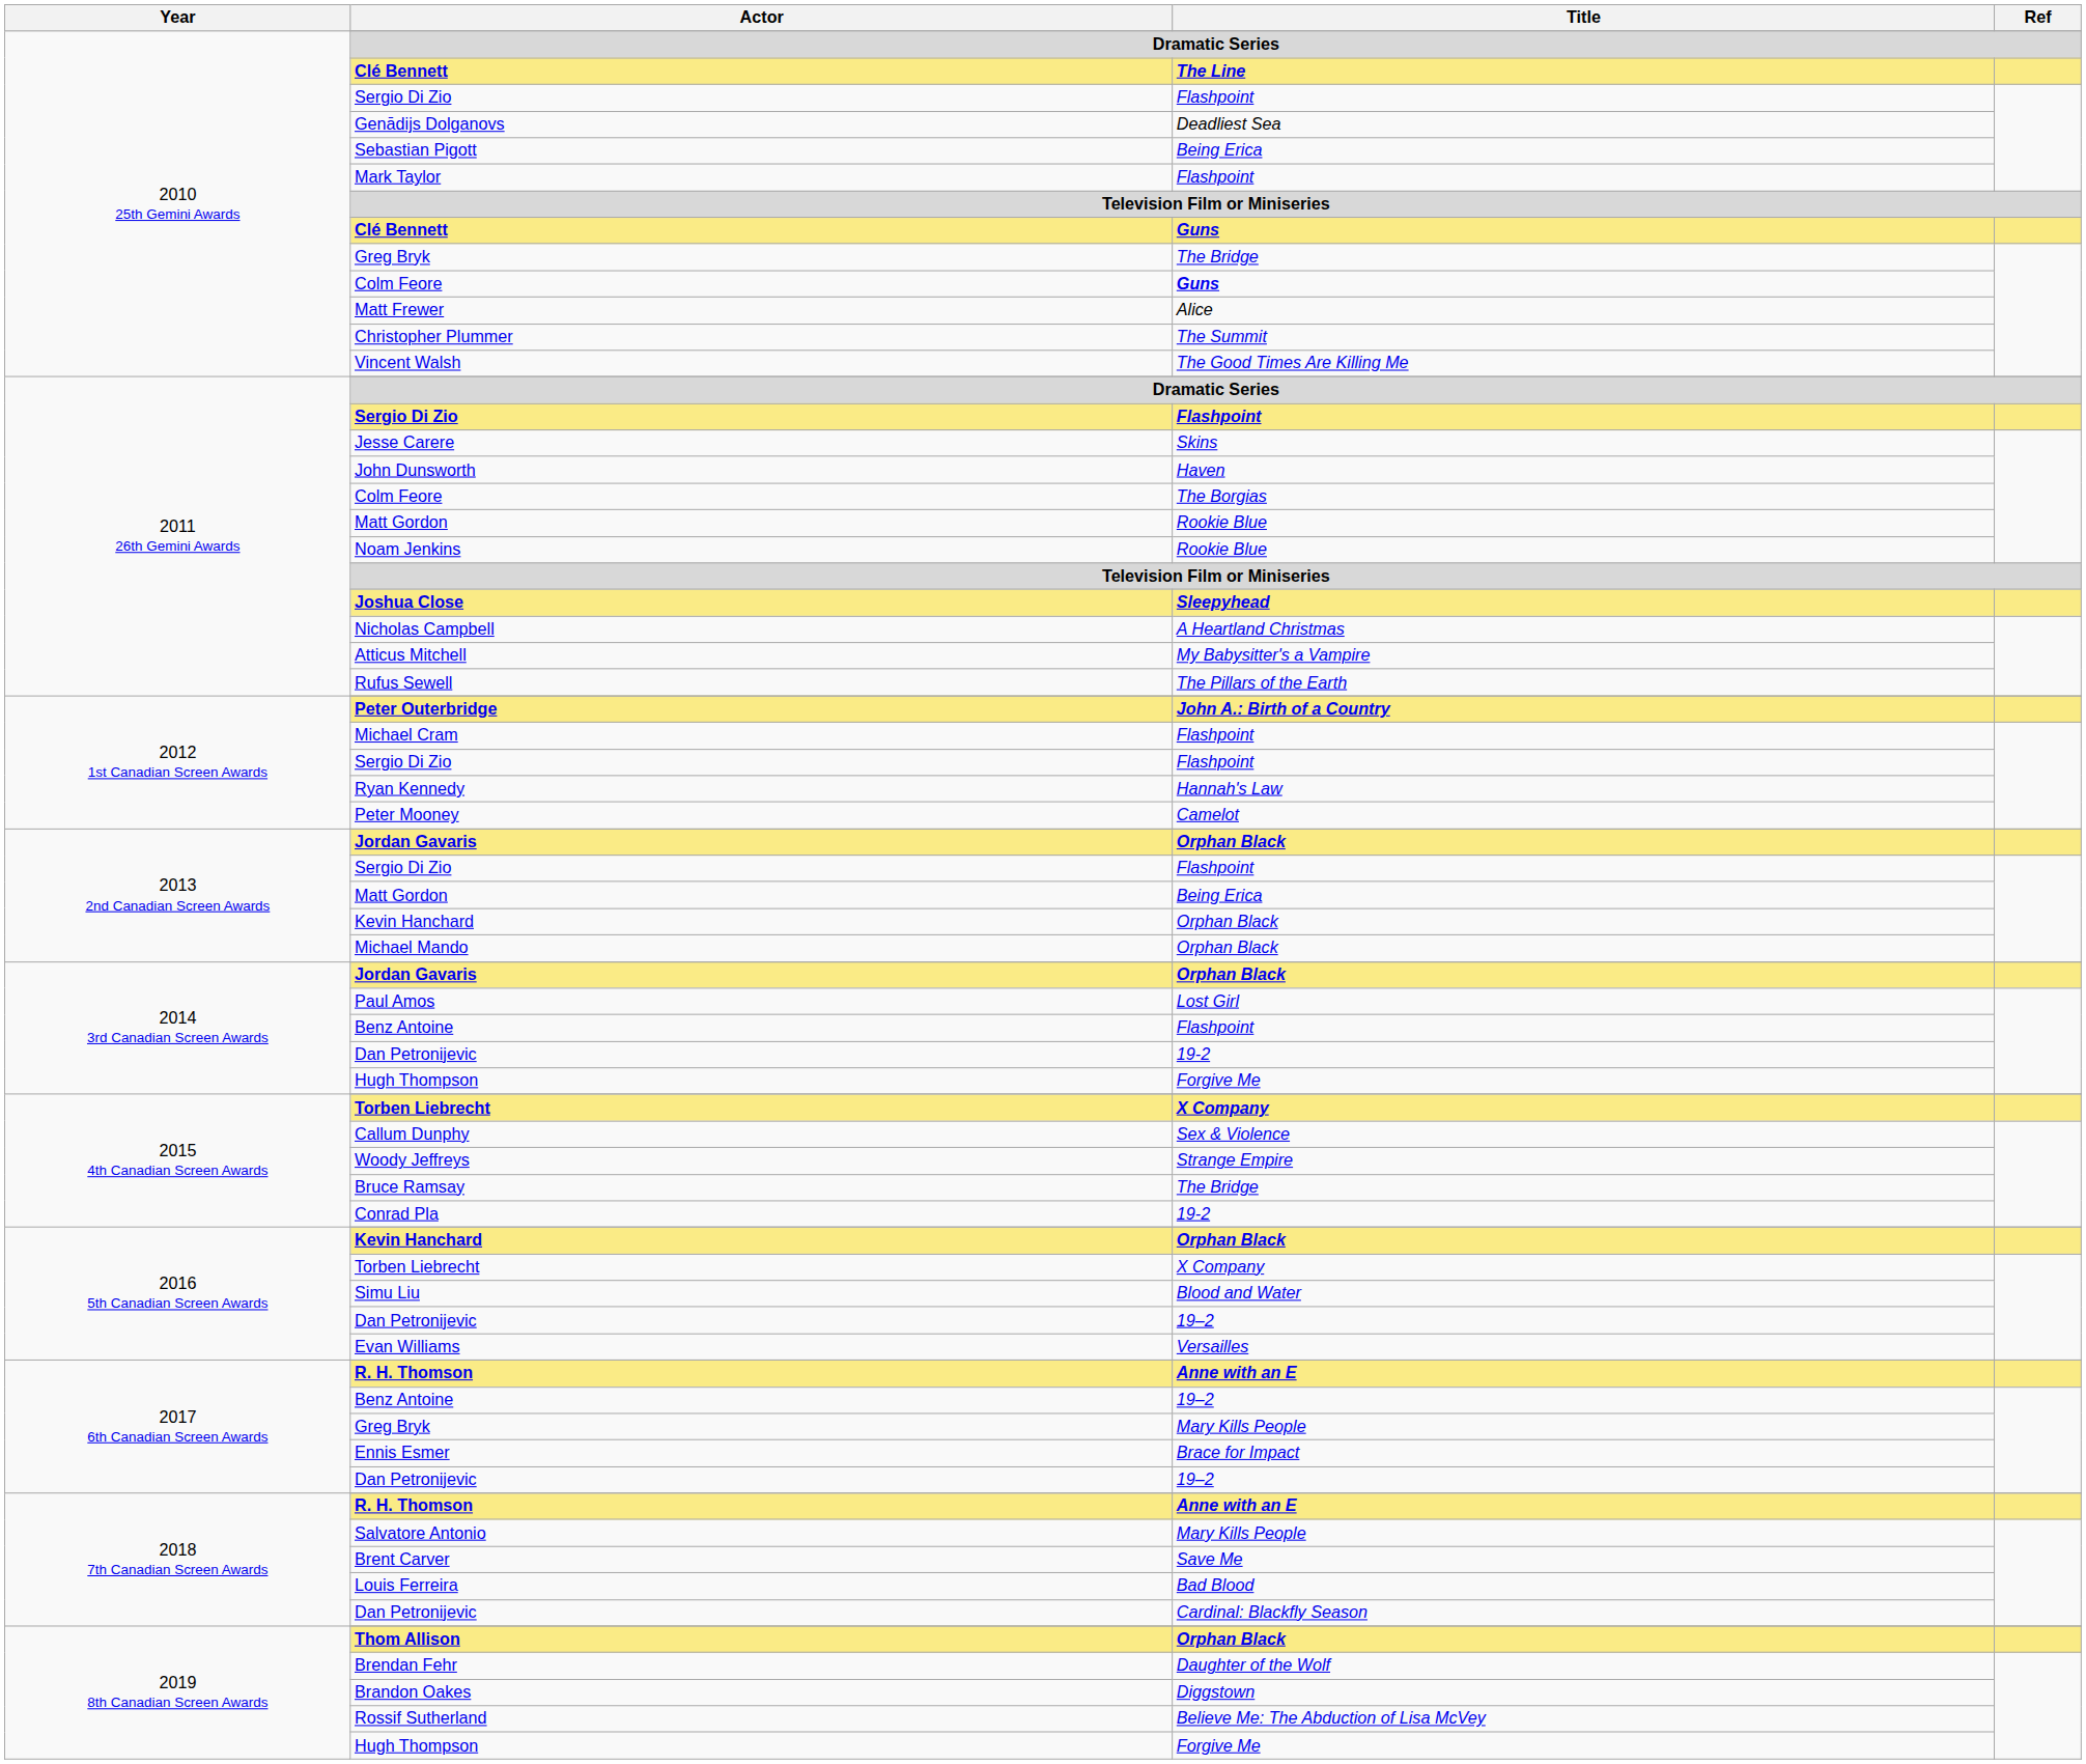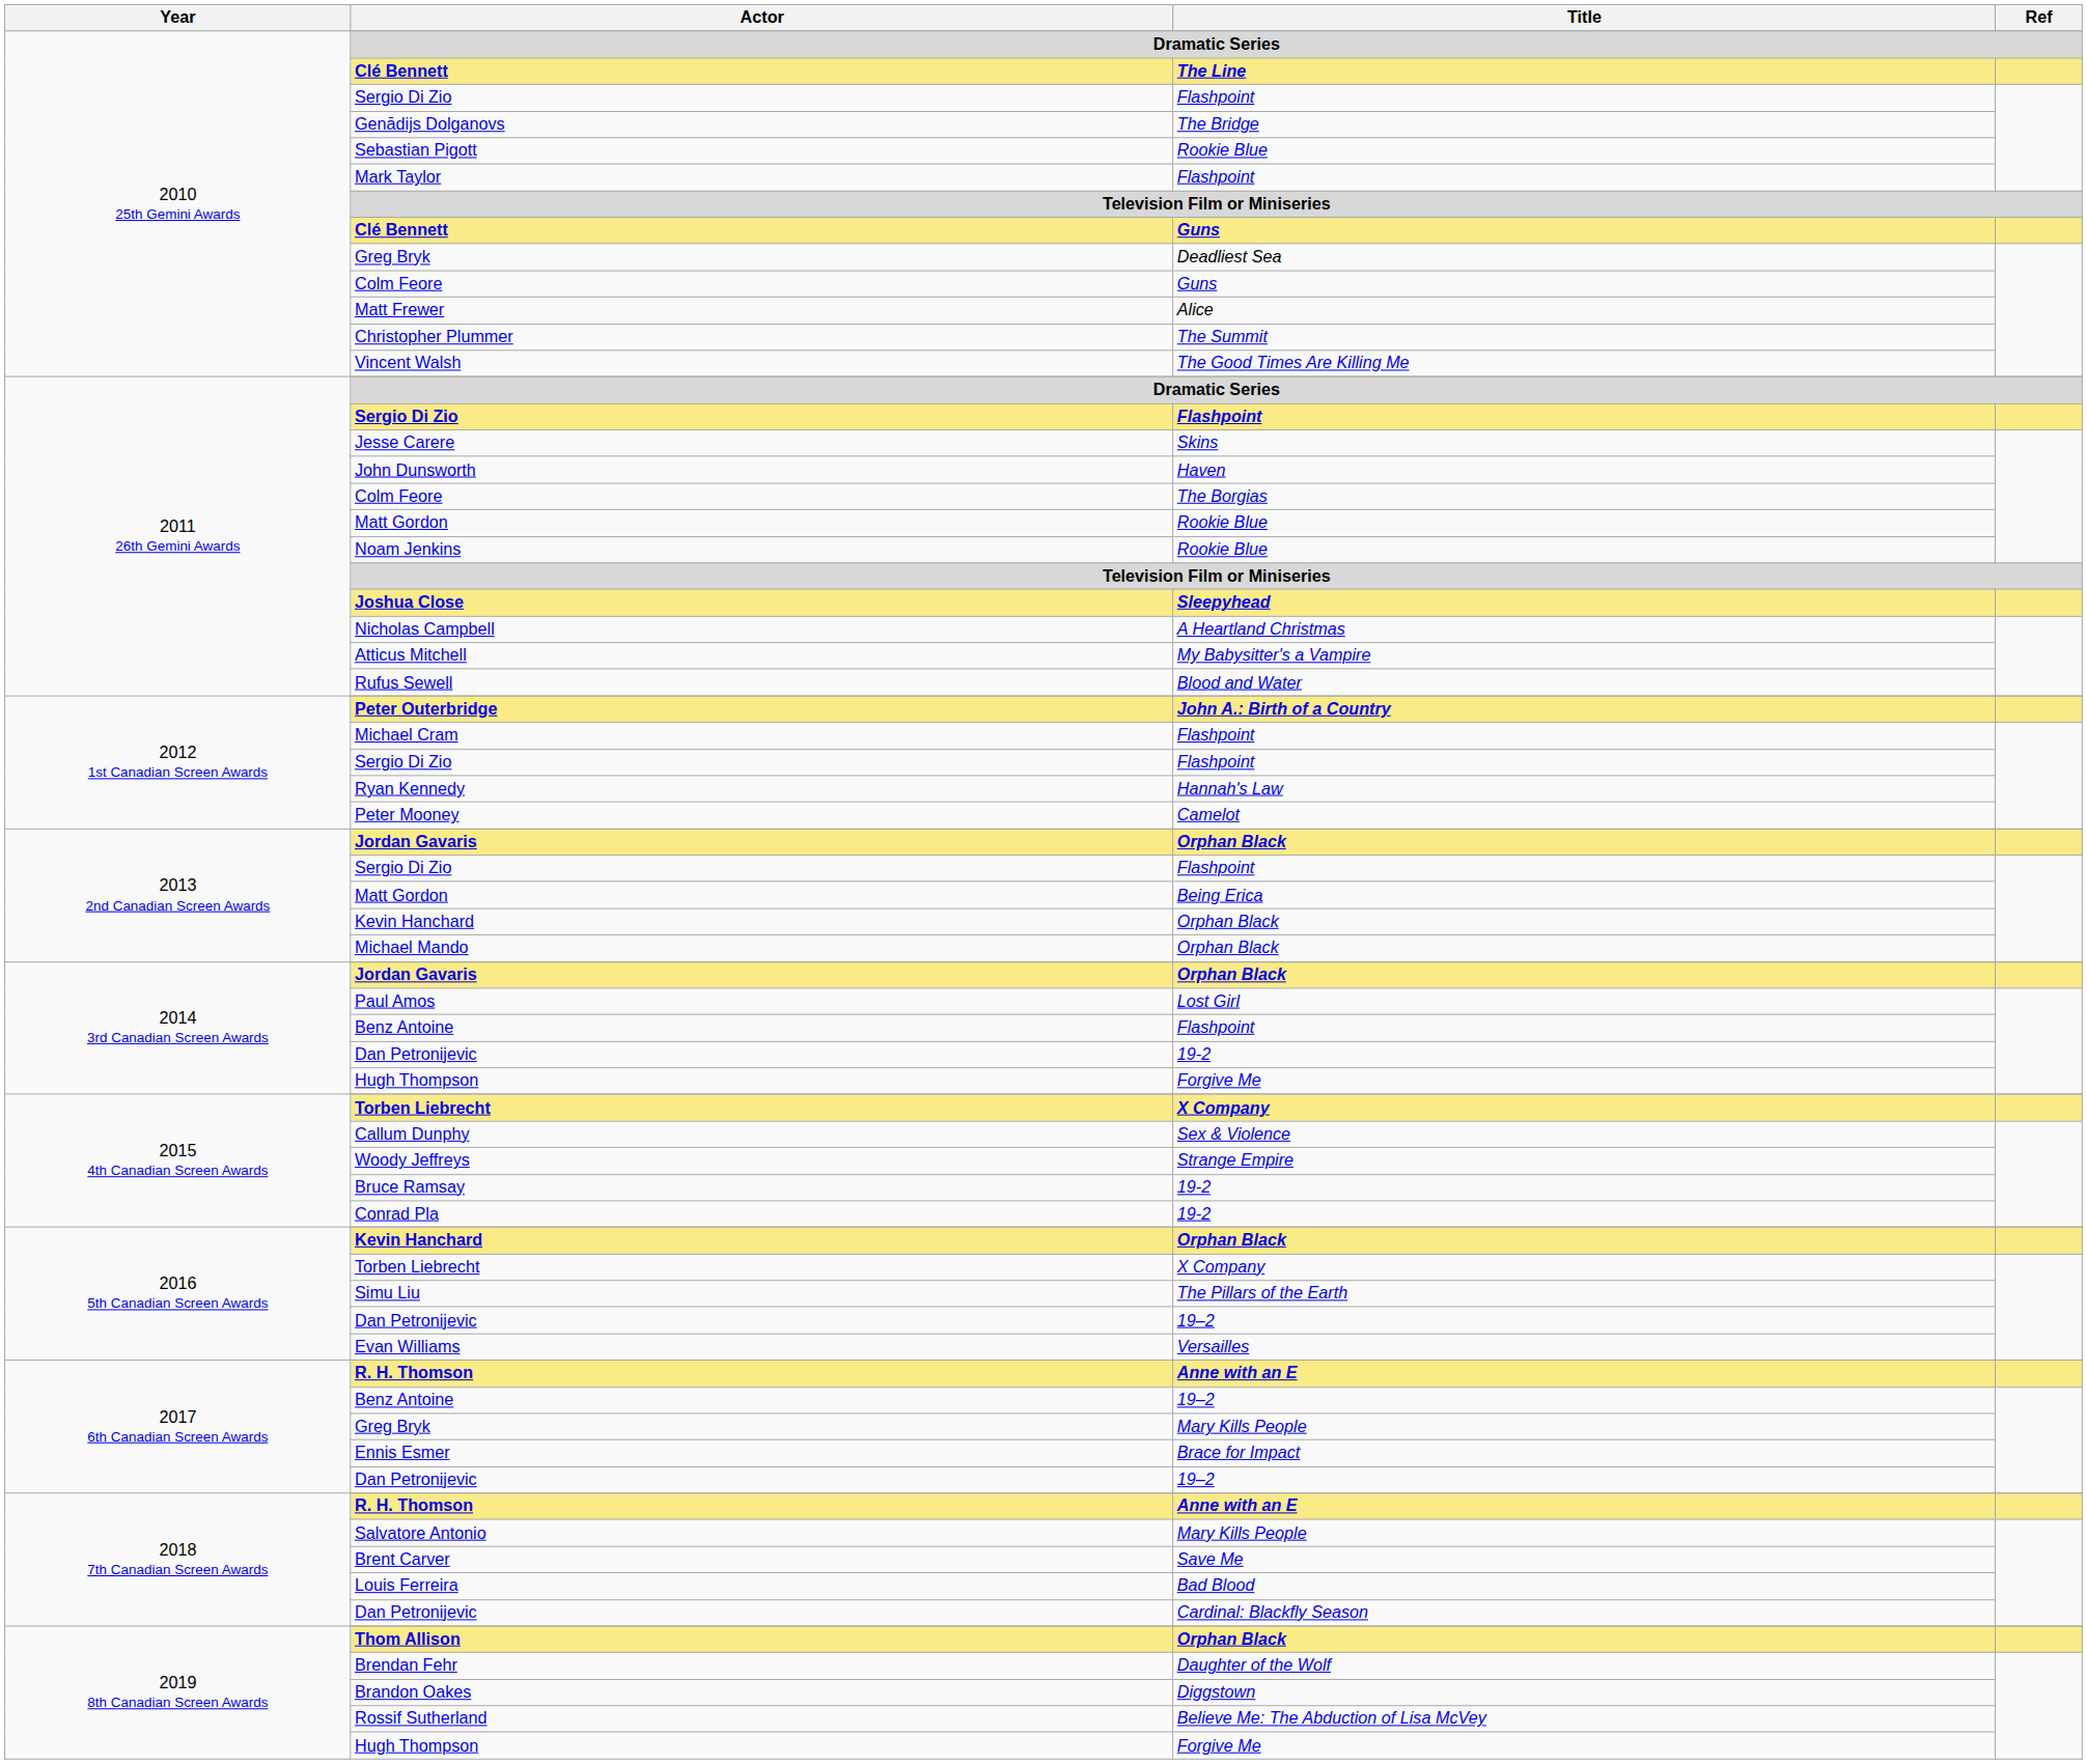Genādijs Dolganovs | Title: Deadliest Sea -> The Bridge
Sebastian Pigott | Title: Being Erica -> Rookie Blue
2010 25th Gemini Awards / Greg Bryk | Title: The Bridge -> Deadliest Sea
2010 25th Gemini Awards / Colm Feore | Title: bold -> normal
Rufus Sewell | Title: The Pillars of the Earth -> Blood and Water
Bruce Ramsay | Title: The Bridge -> 19-2
Simu Liu | Title: Blood and Water -> The Pillars of the Earth
